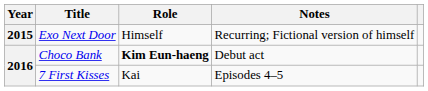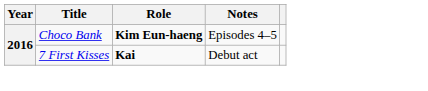- row: 2015 | Exo Next Door | Himself | Recurring; Fictional version of himself
Choco Bank | Notes: Debut act -> Episodes 4–5
7 First Kisses | Role: normal -> bold
7 First Kisses | Notes: Episodes 4–5 -> Debut act
